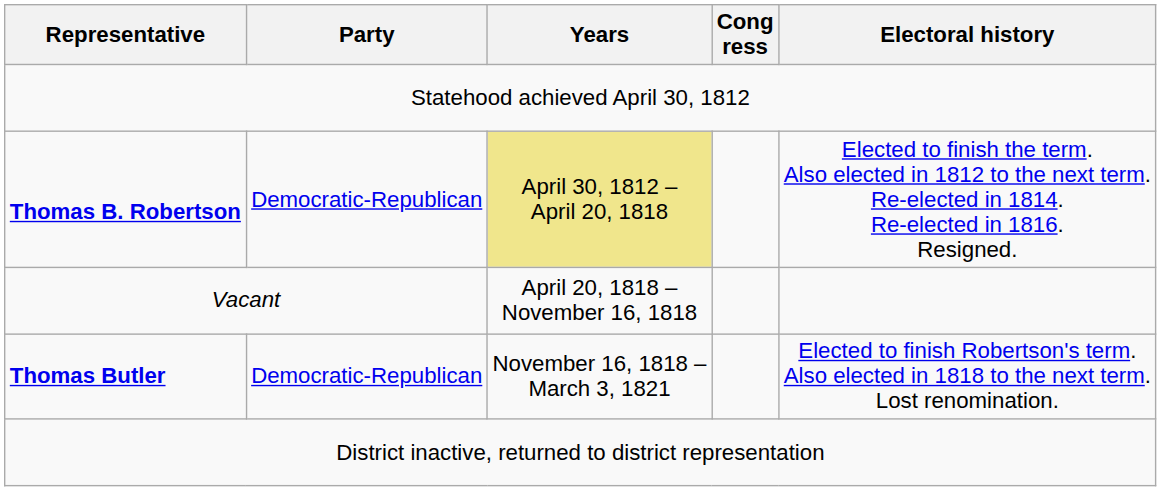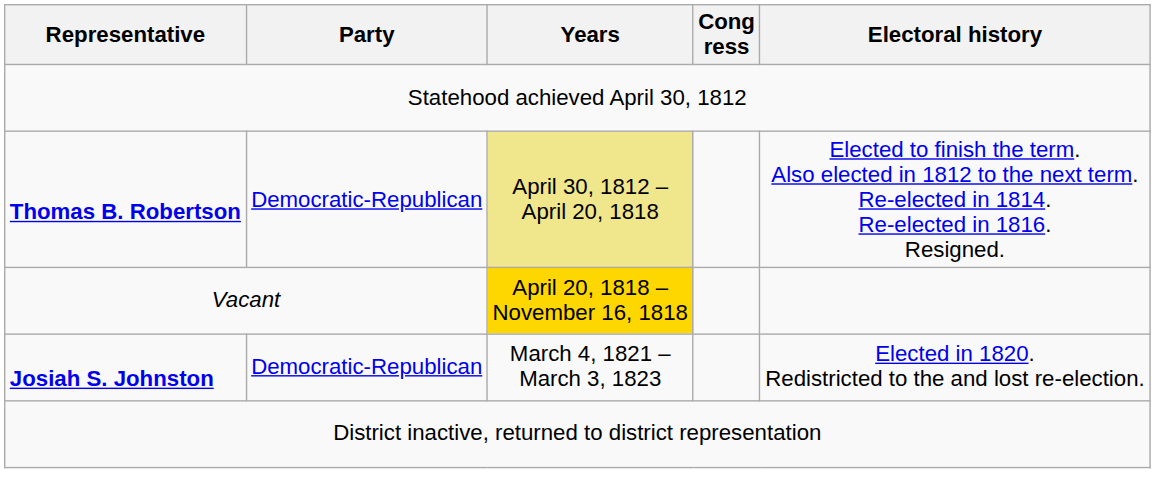Vacant | Years: no background -> gold background
- row: Thomas Butler | Democratic-Republican | November 16, 1818 – March 3, 1821 | Elected to finish Robertson's term. Also elected in 1818 to the next term. Lost renomination.
+ row: Josiah S. Johnston | Democratic-Republican | March 4, 1821 – March 3, 1823 | Elected in 1820. Redistricted to the and lost re-election.
